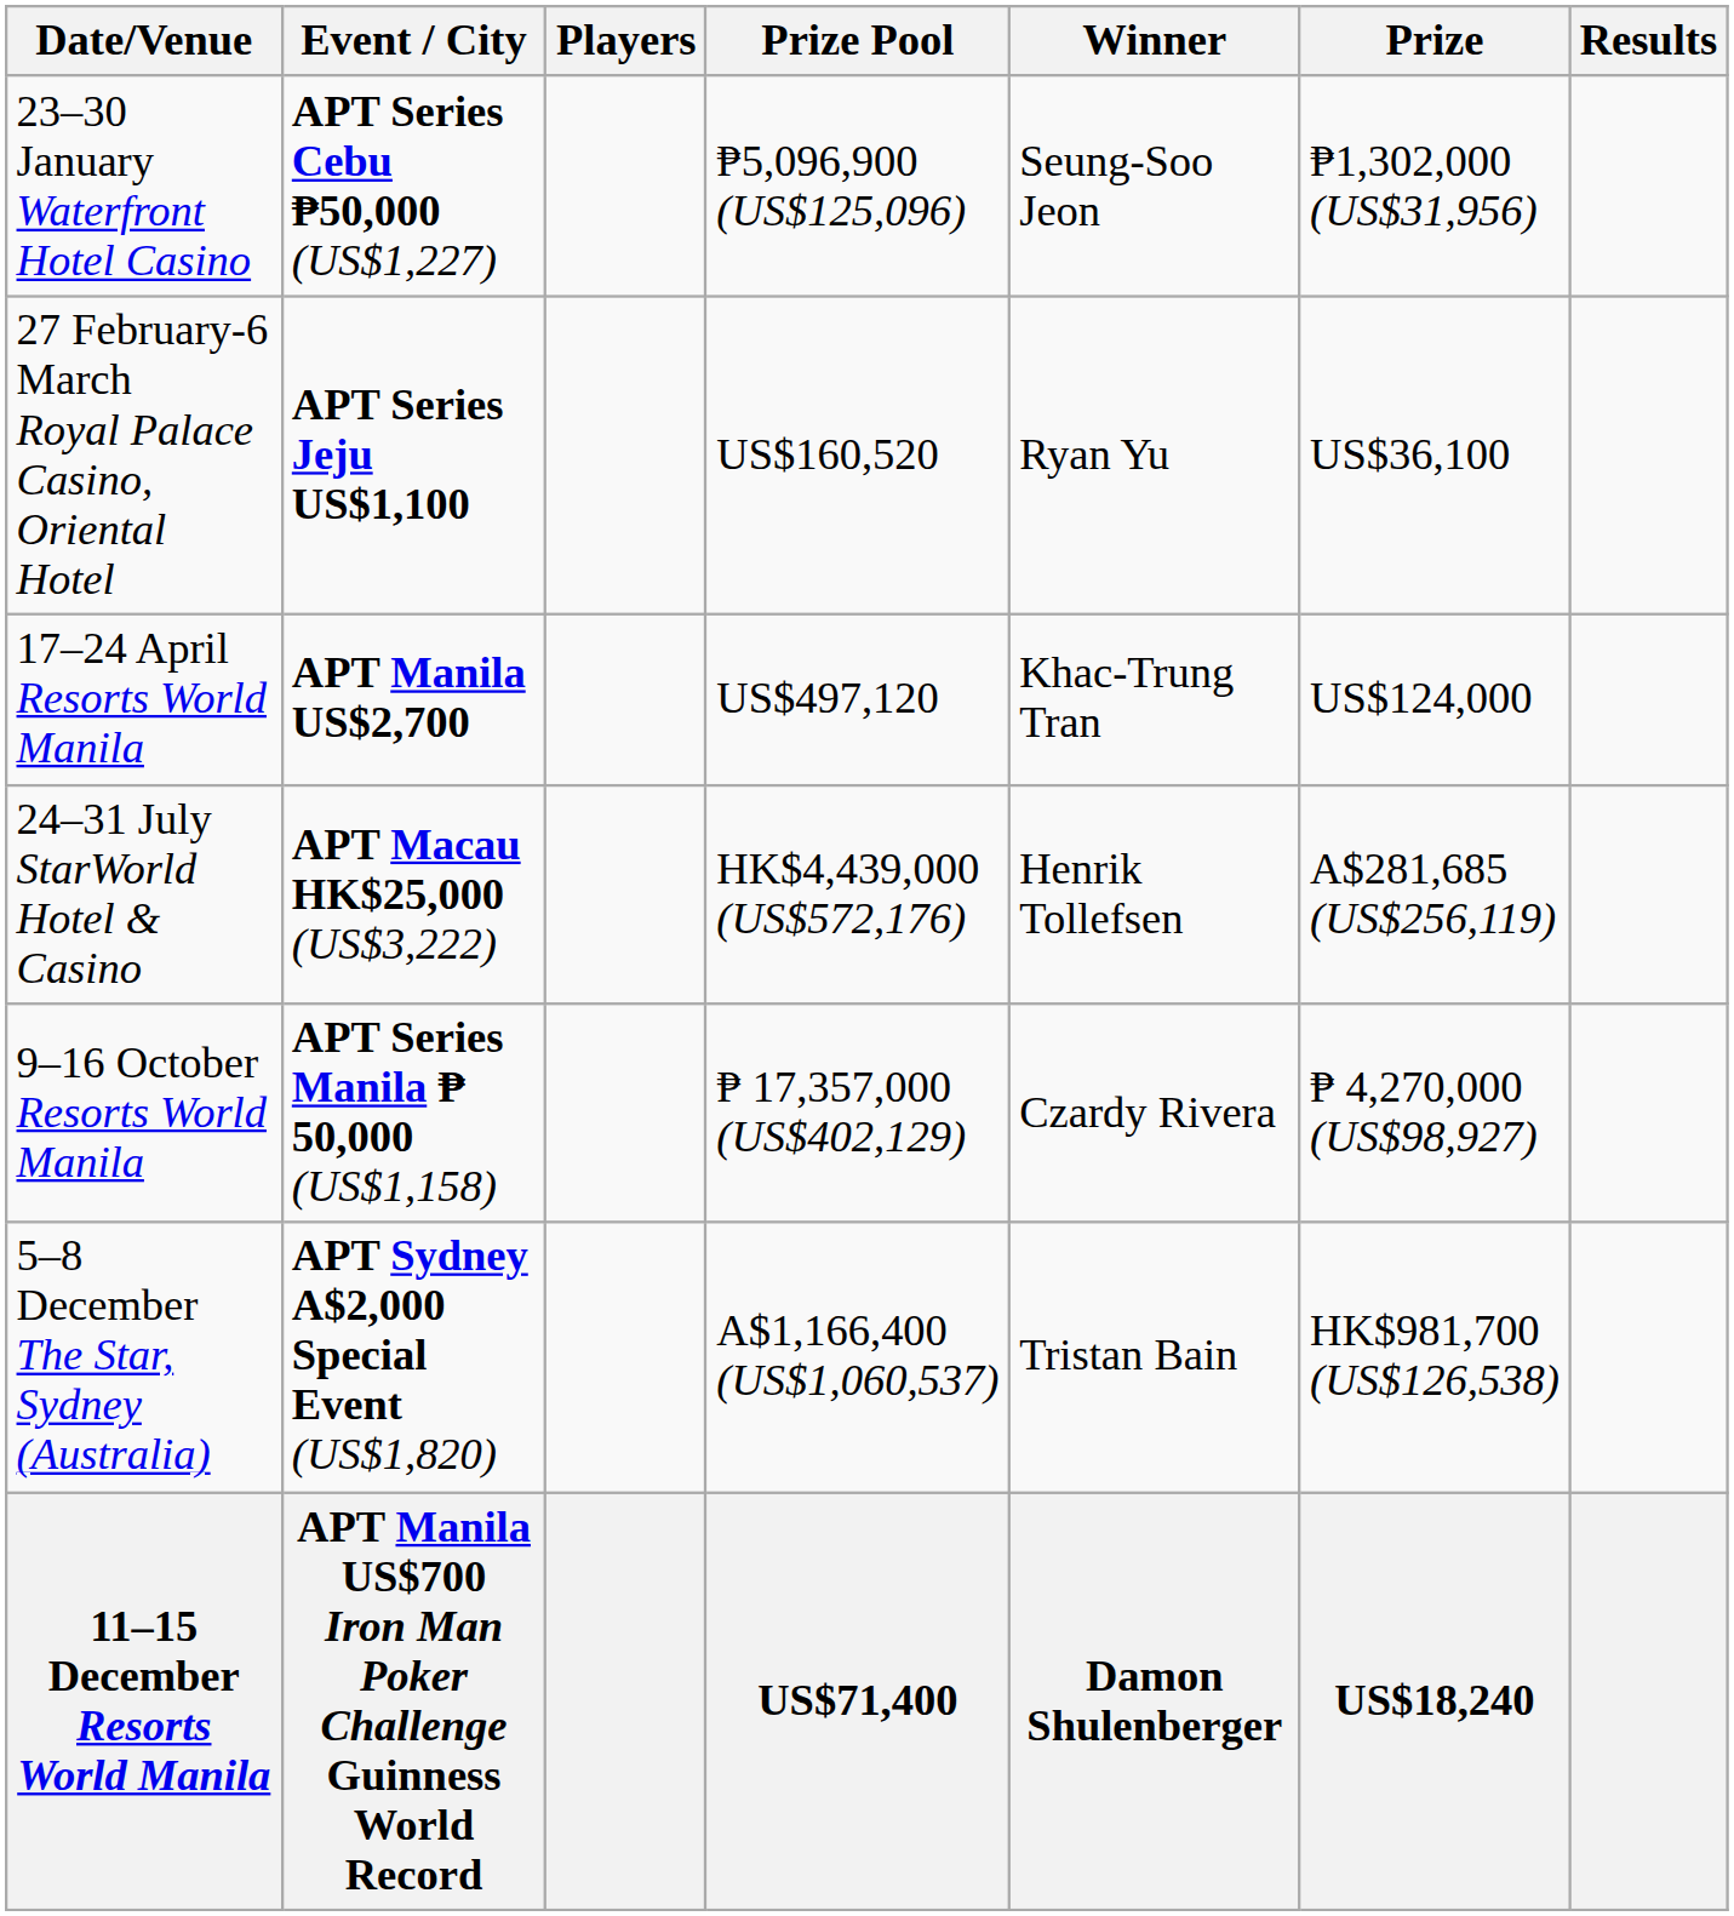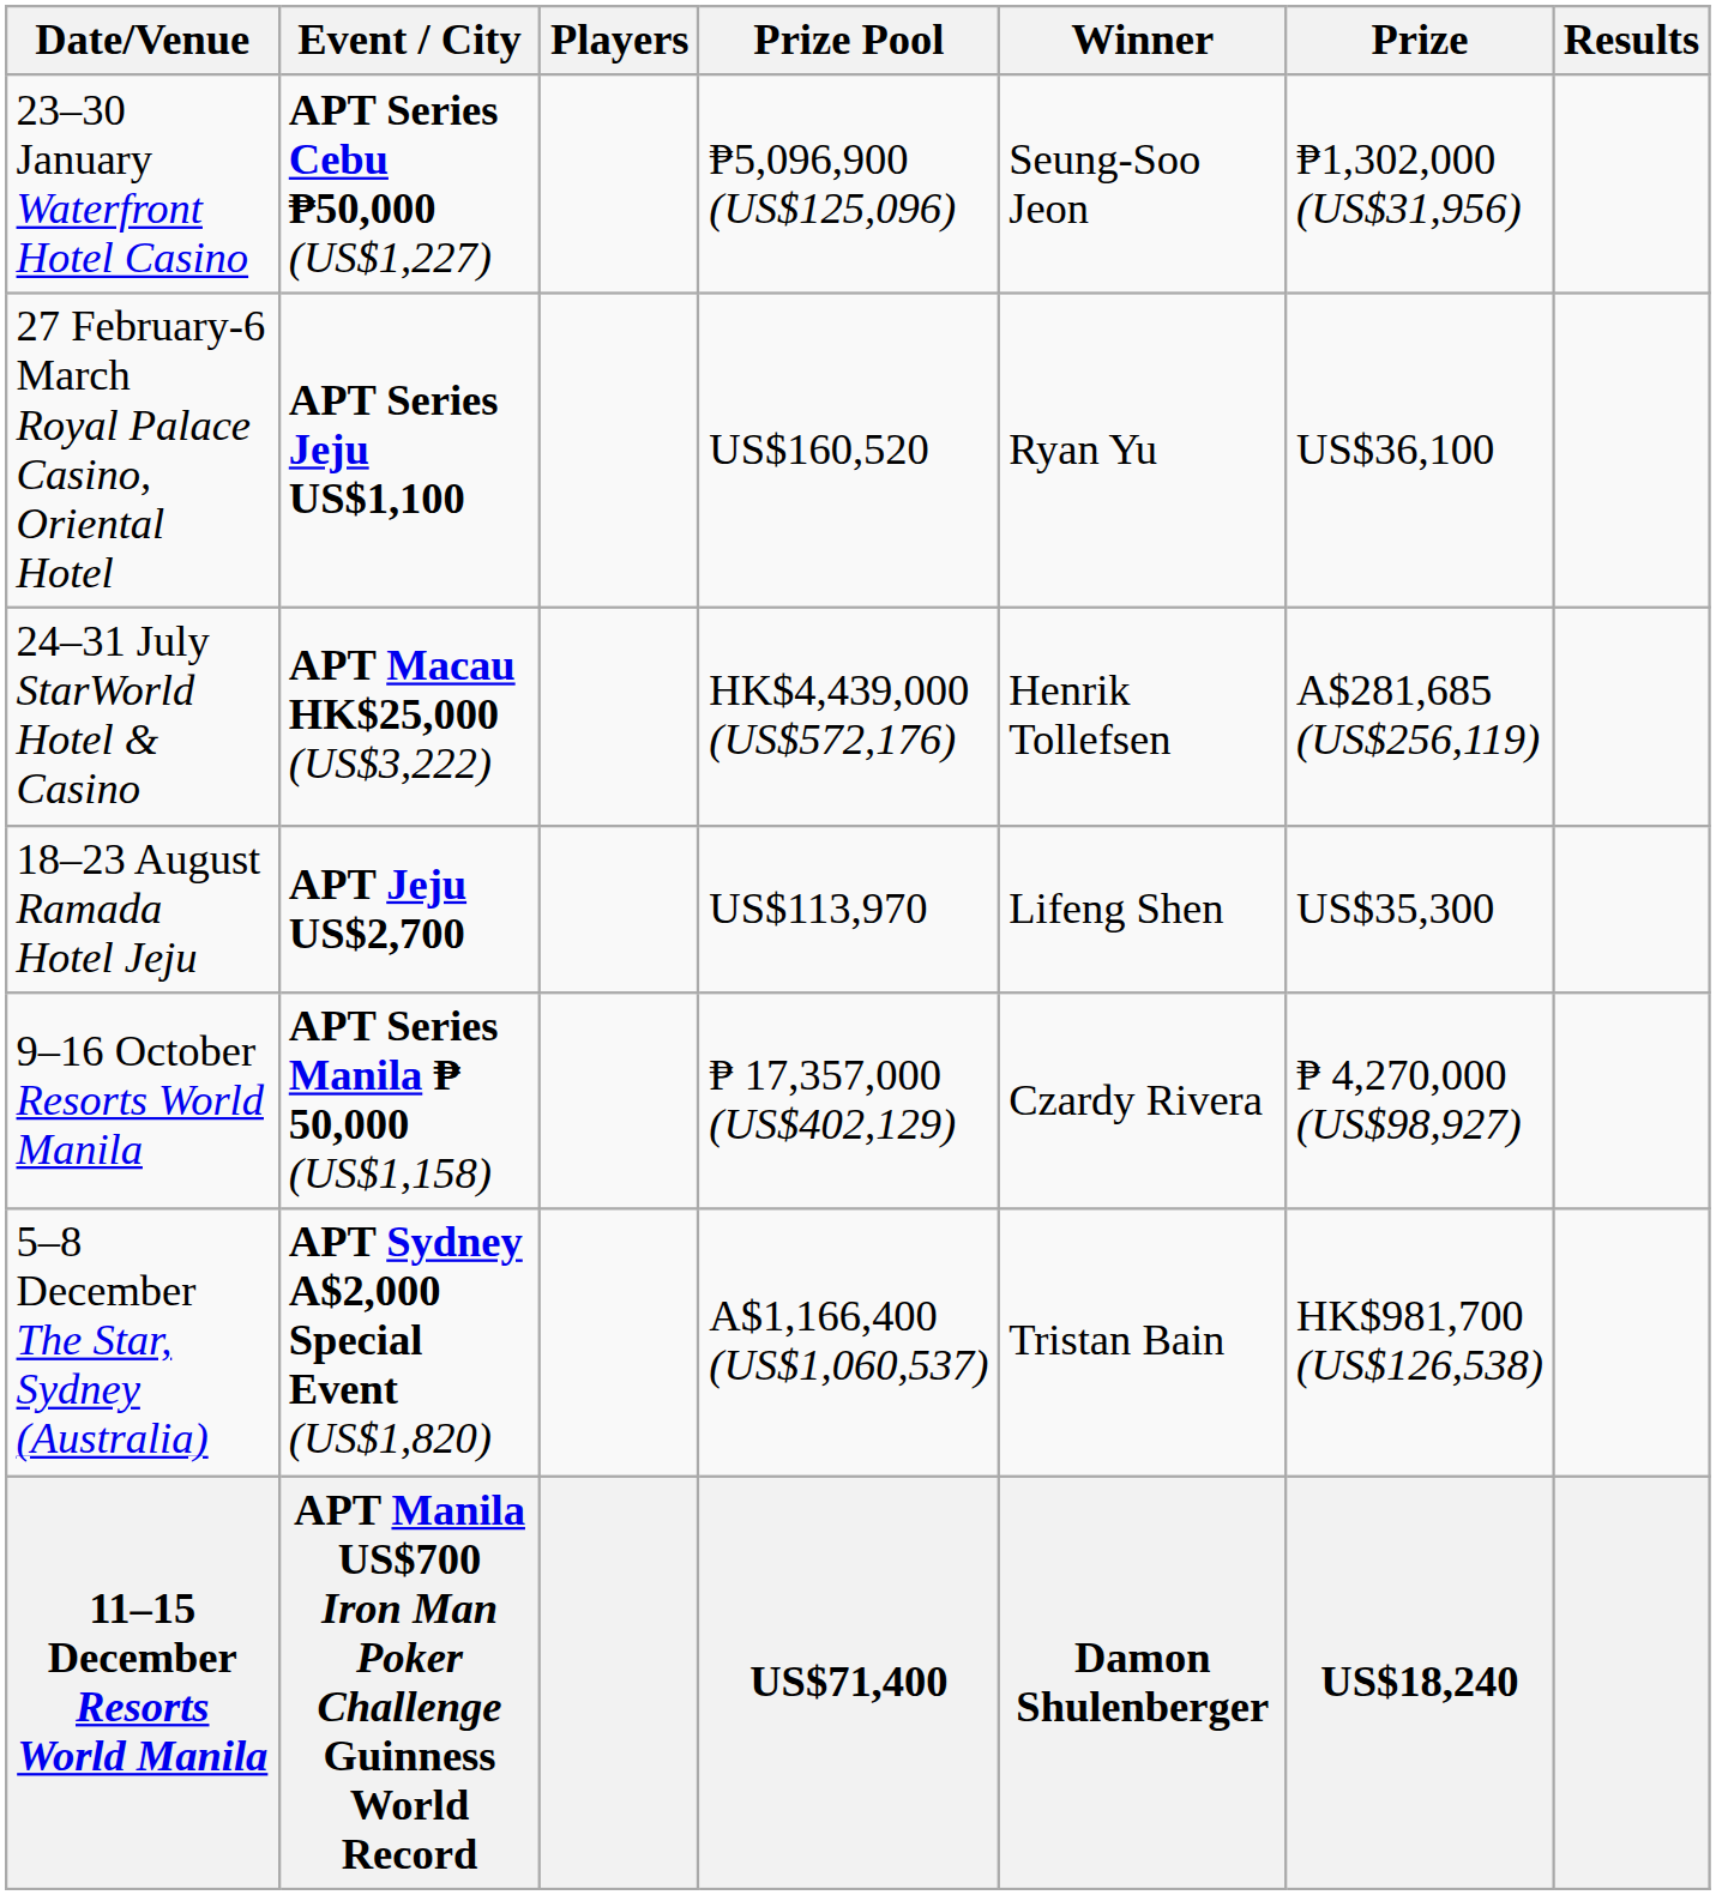- row: 17–24 April Resorts World Manila | APT Manila US$2,700 | US$497,120 | Khac-Trung Tran | US$124,000
+ row: 18–23 August Ramada Hotel Jeju | APT Jeju US$2,700 | US$113,970 | Lifeng Shen | US$35,300
